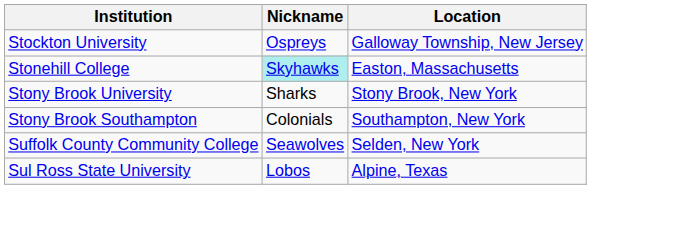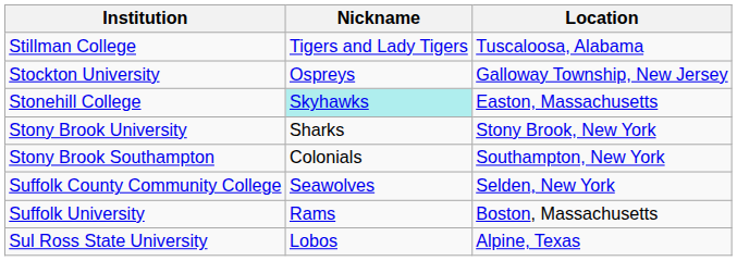+ row: Stillman College | Tigers and Lady Tigers | Tuscaloosa, Alabama
+ row: Suffolk University | Rams | Boston, Massachusetts
